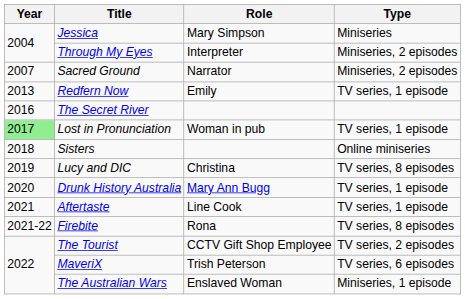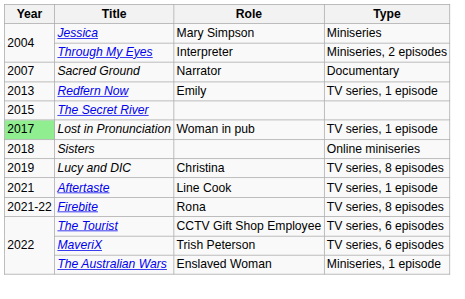Sacred Ground | Type: Miniseries, 2 episodes -> Documentary
The Secret River | Year: 2016 -> 2015
- row: 2020 | Drunk History Australia | Mary Ann Bugg | TV series, 1 episode
The Tourist | Type: TV series, 2 episodes -> TV series, 6 episodes
